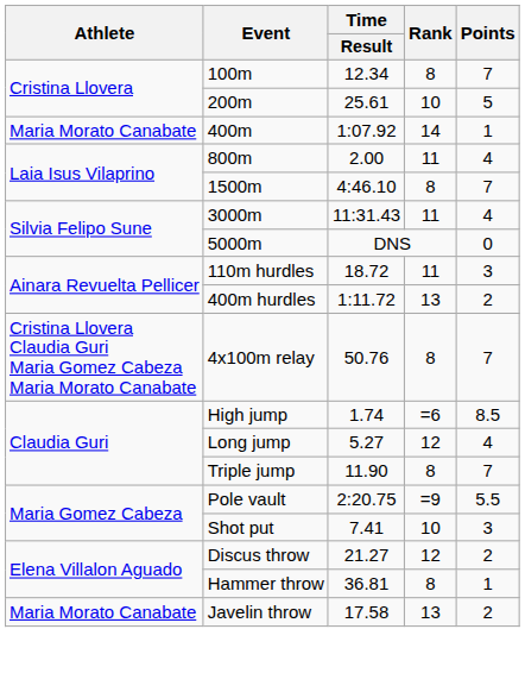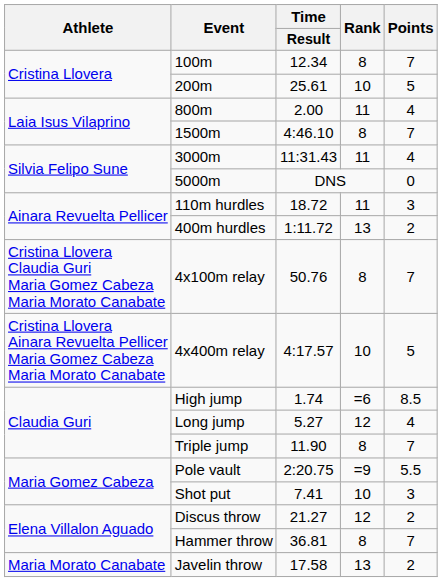- row: Maria Morato Canabate | 400m | 1:07.92 | 14 | 1
+ row: Cristina Llovera Ainara Revuelta Pellicer Maria Gomez Cabeza Maria Morato Canabate | 4x400m relay | 4:17.57 | 10 | 5
Hammer throw | Points: 1 -> 7
